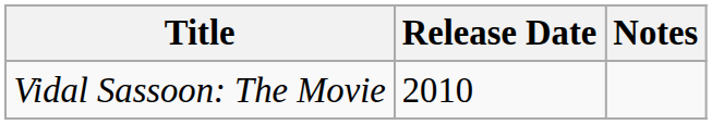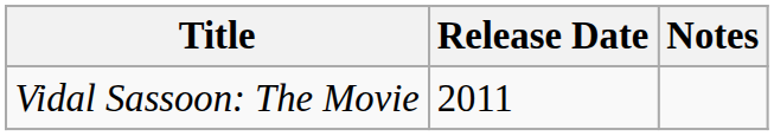Vidal Sassoon: The Movie | Release Date: 2010 -> 2011
